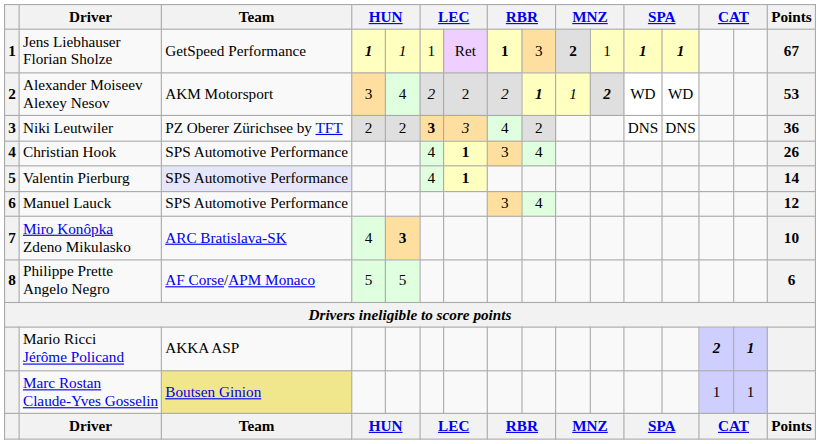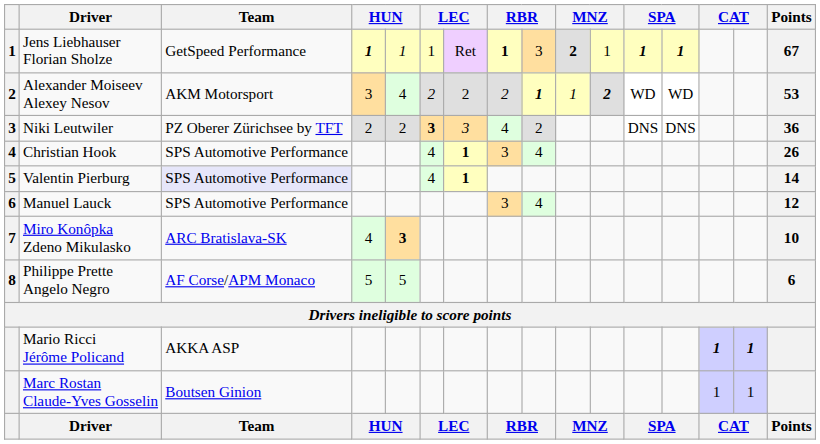Mario Ricci Jérôme Policand | column 14: 2 -> 1
Marc Rostan Claude-Yves Gosselin | Team: khaki background -> no background
